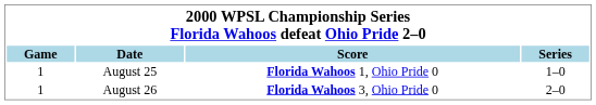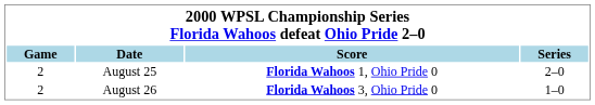August 25 | Game: 1 -> 2
August 25 | Series: 1–0 -> 2–0
August 26 | Game: 1 -> 2
August 26 | Series: 2–0 -> 1–0
